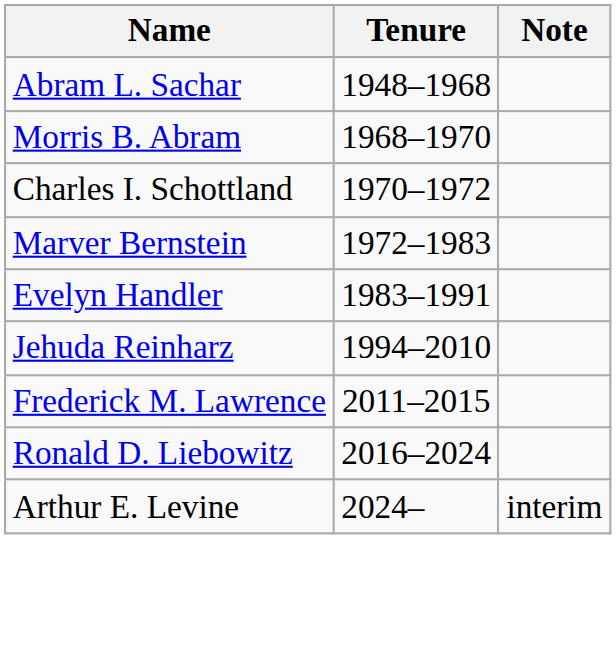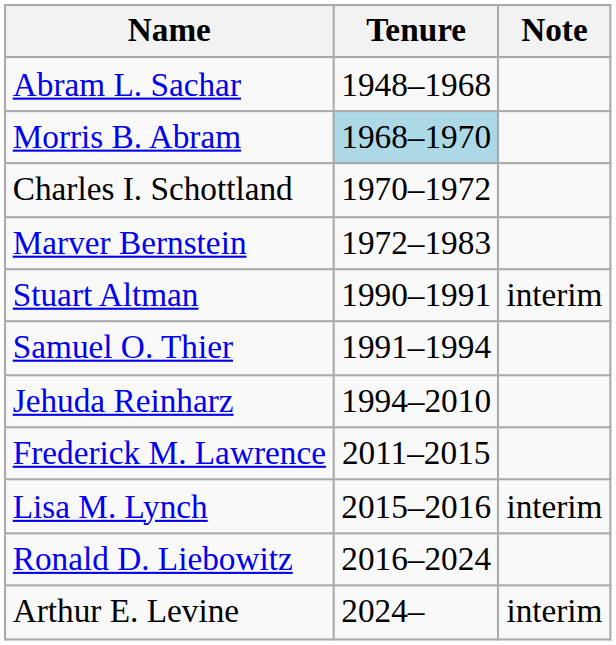Morris B. Abram | Tenure: no background -> lightblue background
- row: Evelyn Handler | 1983–1991
+ row: Stuart Altman | 1990–1991 | interim
+ row: Samuel O. Thier | 1991–1994
+ row: Lisa M. Lynch | 2015–2016 | interim
